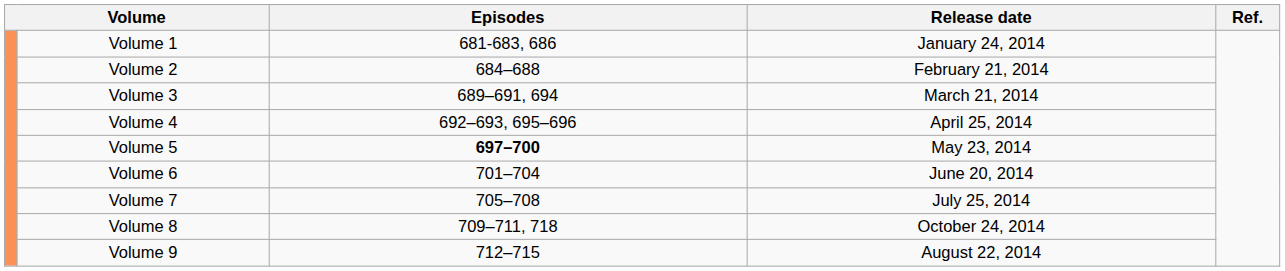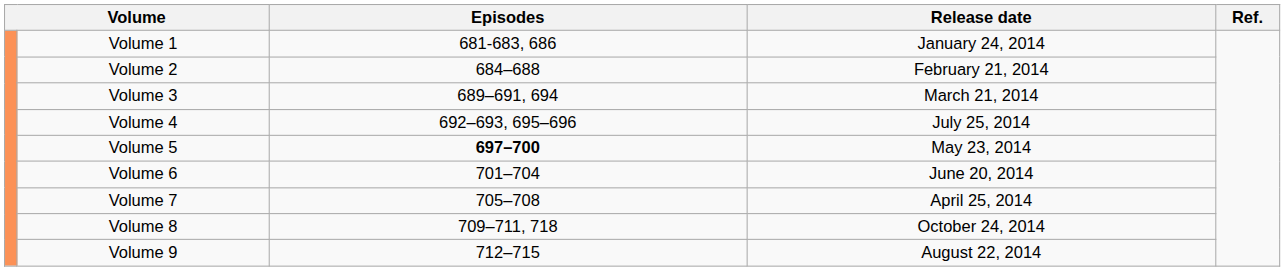Volume 4 | Release date: April 25, 2014 -> July 25, 2014
Volume 7 | Release date: July 25, 2014 -> April 25, 2014
